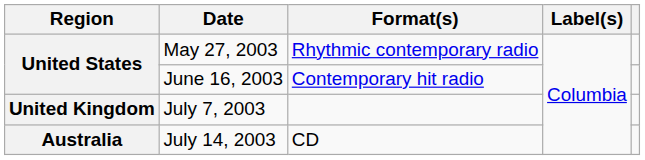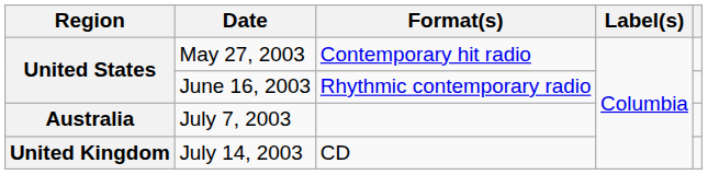May 27, 2003 | Format(s): Rhythmic contemporary radio -> Contemporary hit radio
June 16, 2003 | Format(s): Contemporary hit radio -> Rhythmic contemporary radio
July 7, 2003 | Region: United Kingdom -> Australia
July 14, 2003 | Region: Australia -> United Kingdom
